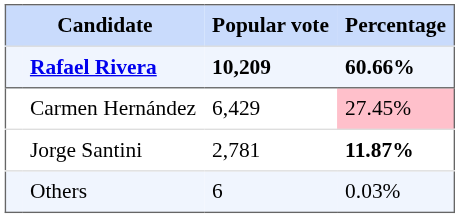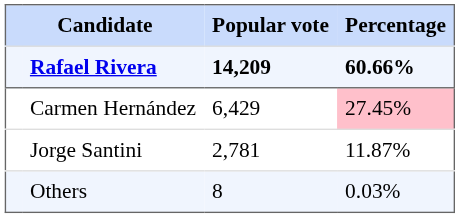Rafael Rivera | Popular vote: 10,209 -> 14,209
Jorge Santini | Percentage: bold -> normal
Others | Popular vote: 6 -> 8
